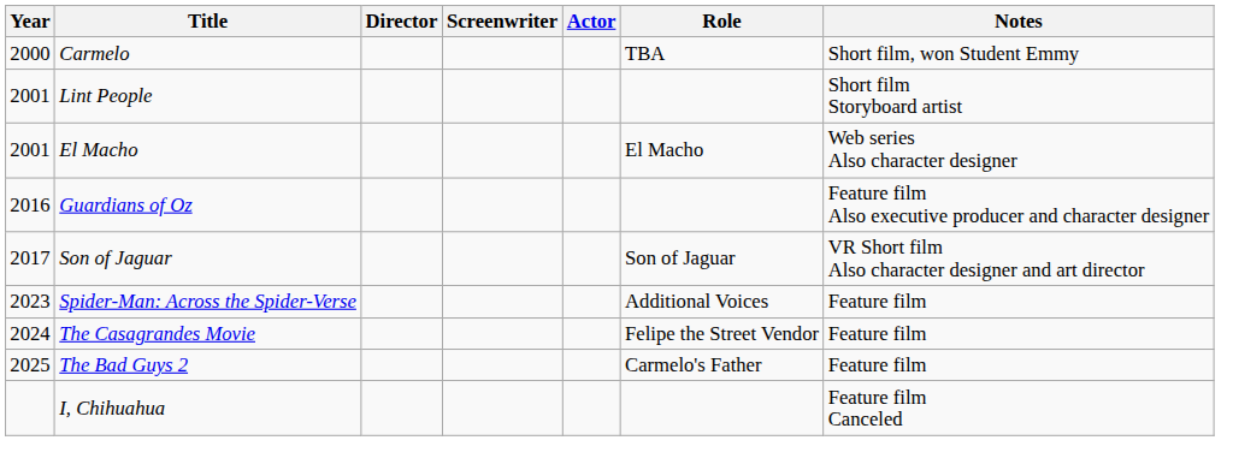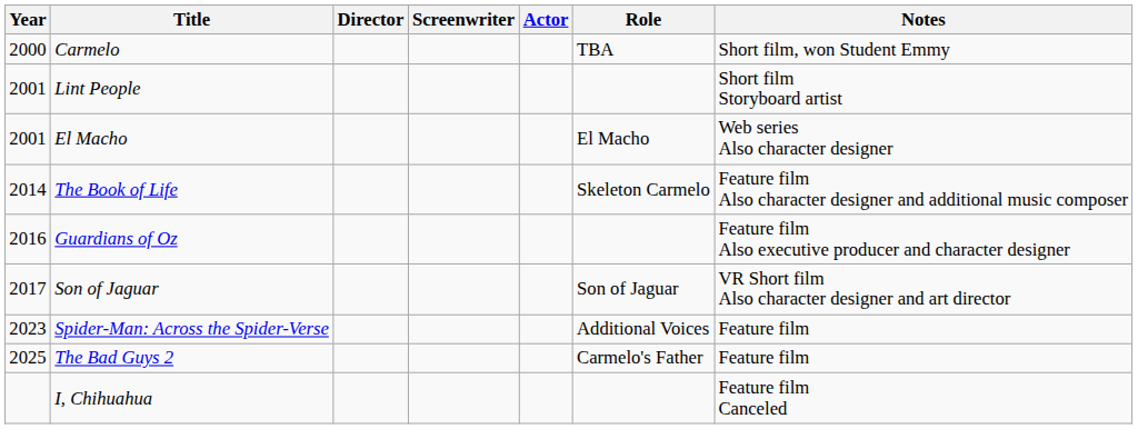+ row: 2014 | The Book of Life | Skeleton Carmelo | Feature film Also character designer and additional music composer
- row: 2024 | The Casagrandes Movie | Felipe the Street Vendor | Feature film
